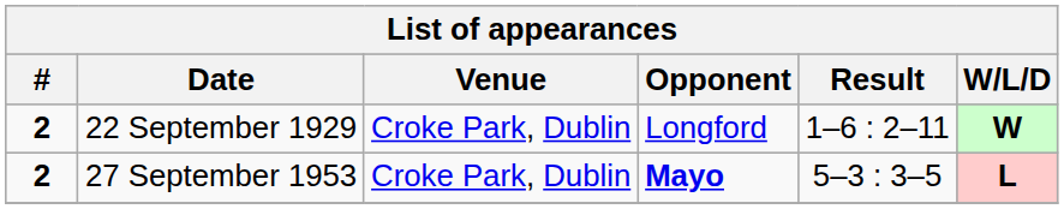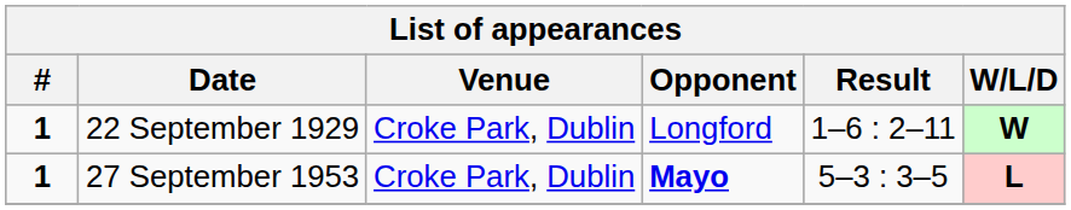22 September 1929 | #: 2 -> 1
27 September 1953 | #: 2 -> 1
